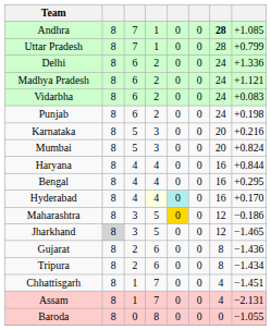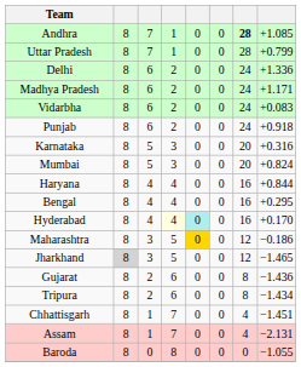Madhya Pradesh | column 8: +1.121 -> +1.171
Punjab | column 8: +0.198 -> +0.918
Karnataka | column 8: +0.216 -> +0.316
